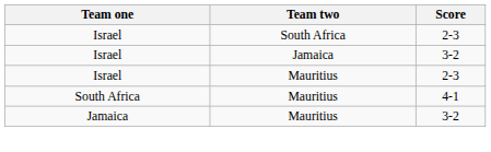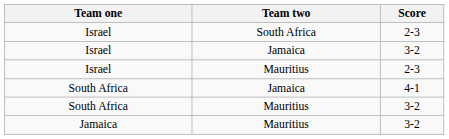+ row: South Africa | Jamaica | 4-1
South Africa / Mauritius | Score: 4-1 -> 3-2
